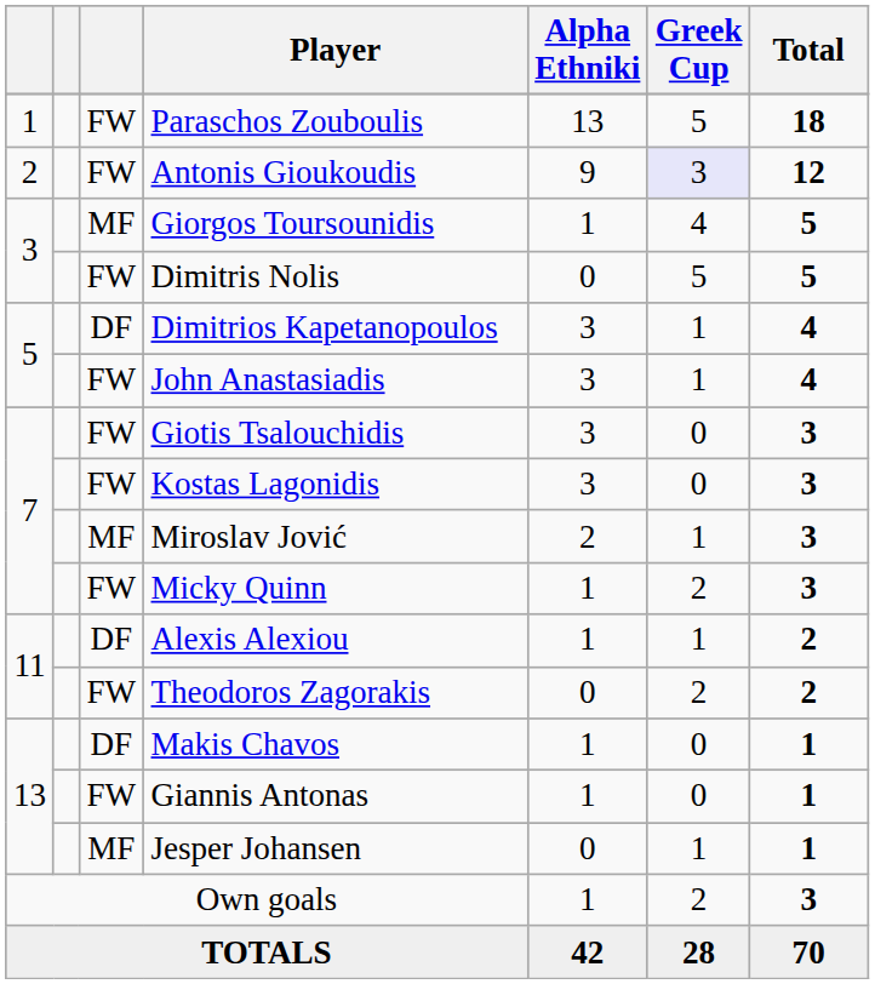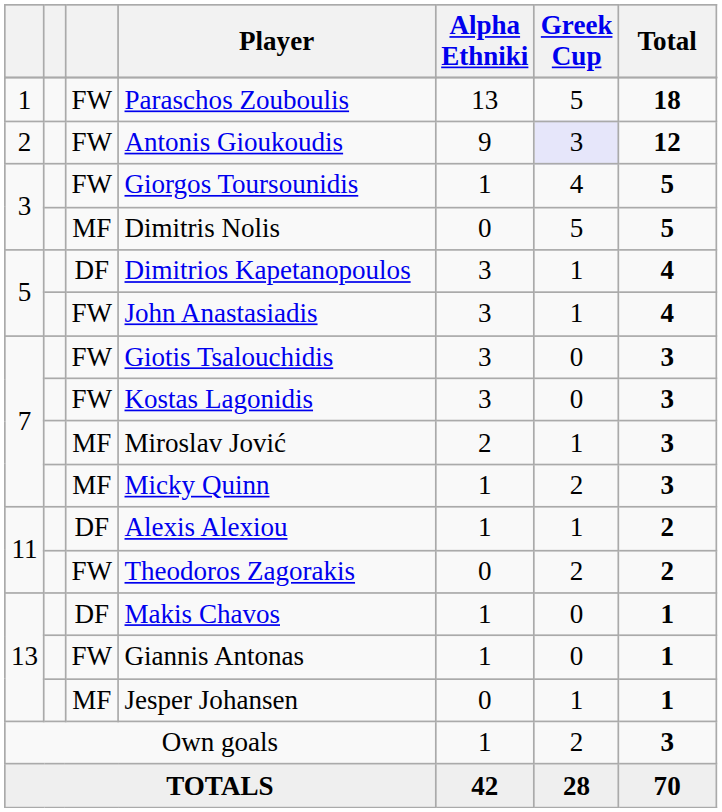Giorgos Toursounidis | column 3: MF -> FW
Dimitris Nolis | column 3: FW -> MF
Micky Quinn | column 3: FW -> MF
